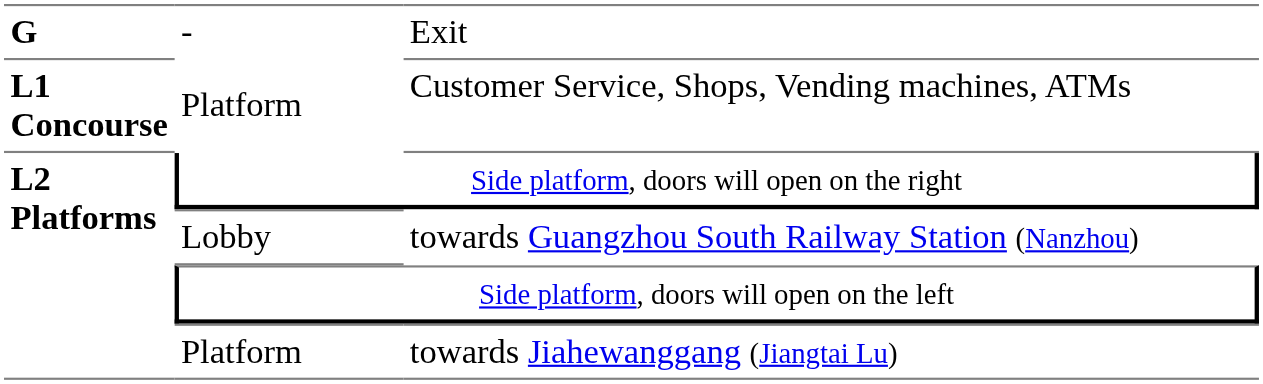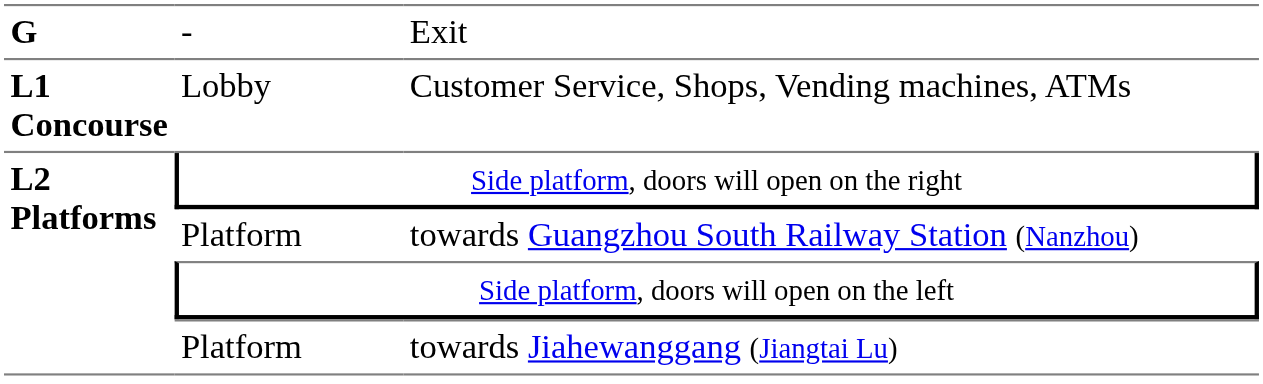Customer Service, Shops, Vending machines, ATMs | column 2: Platform -> Lobby
towards Guangzhou South Railway Station (Nanzhou) | column 2: Lobby -> Platform
